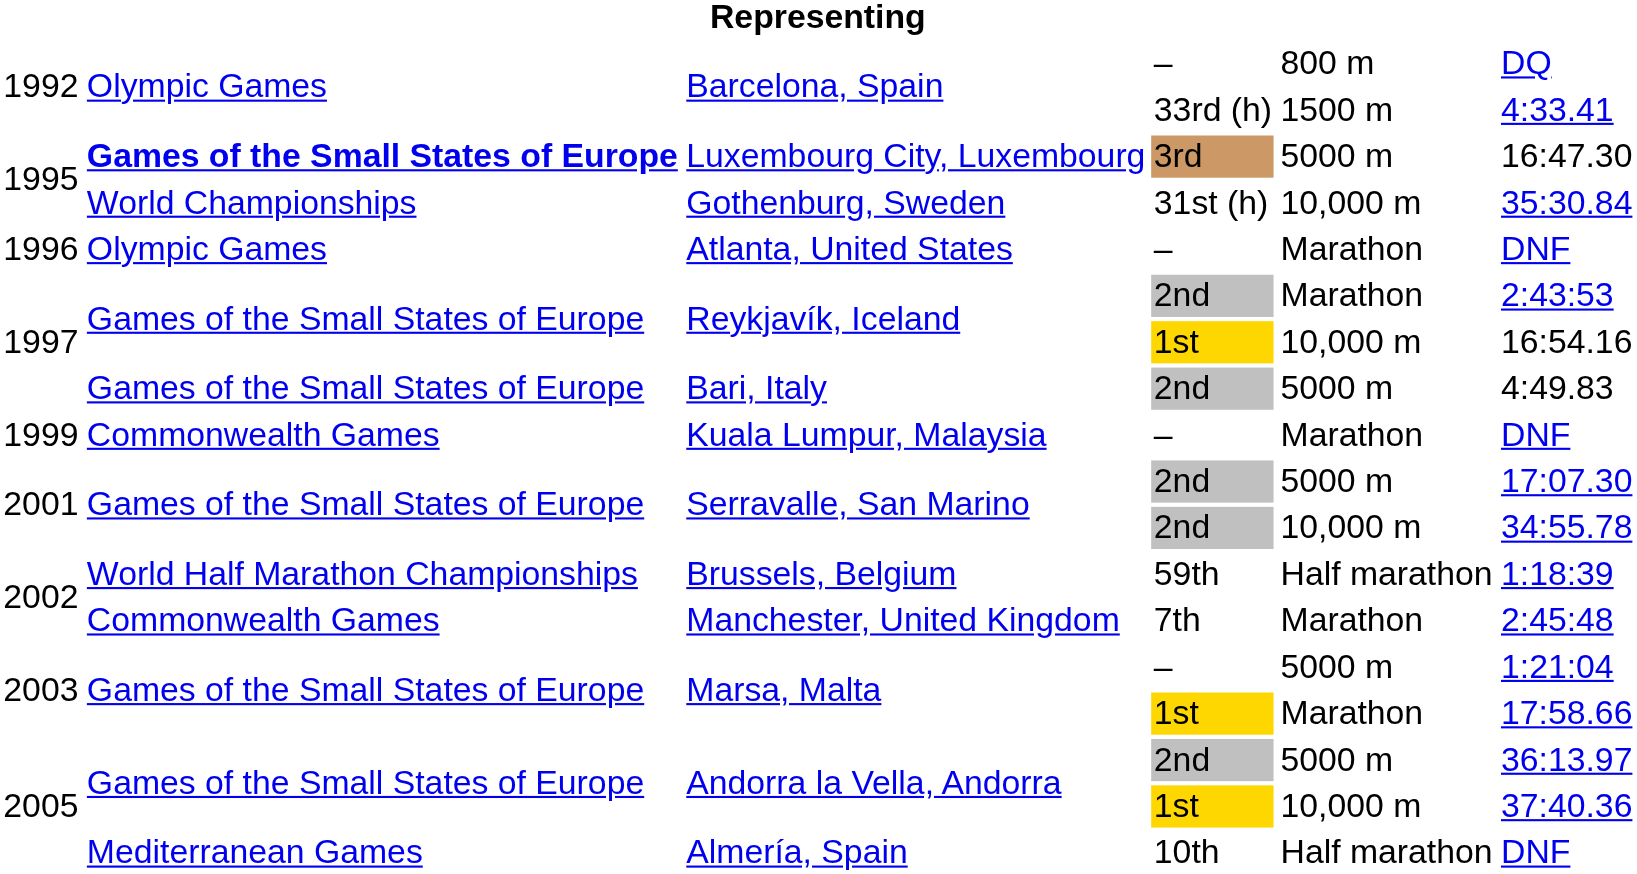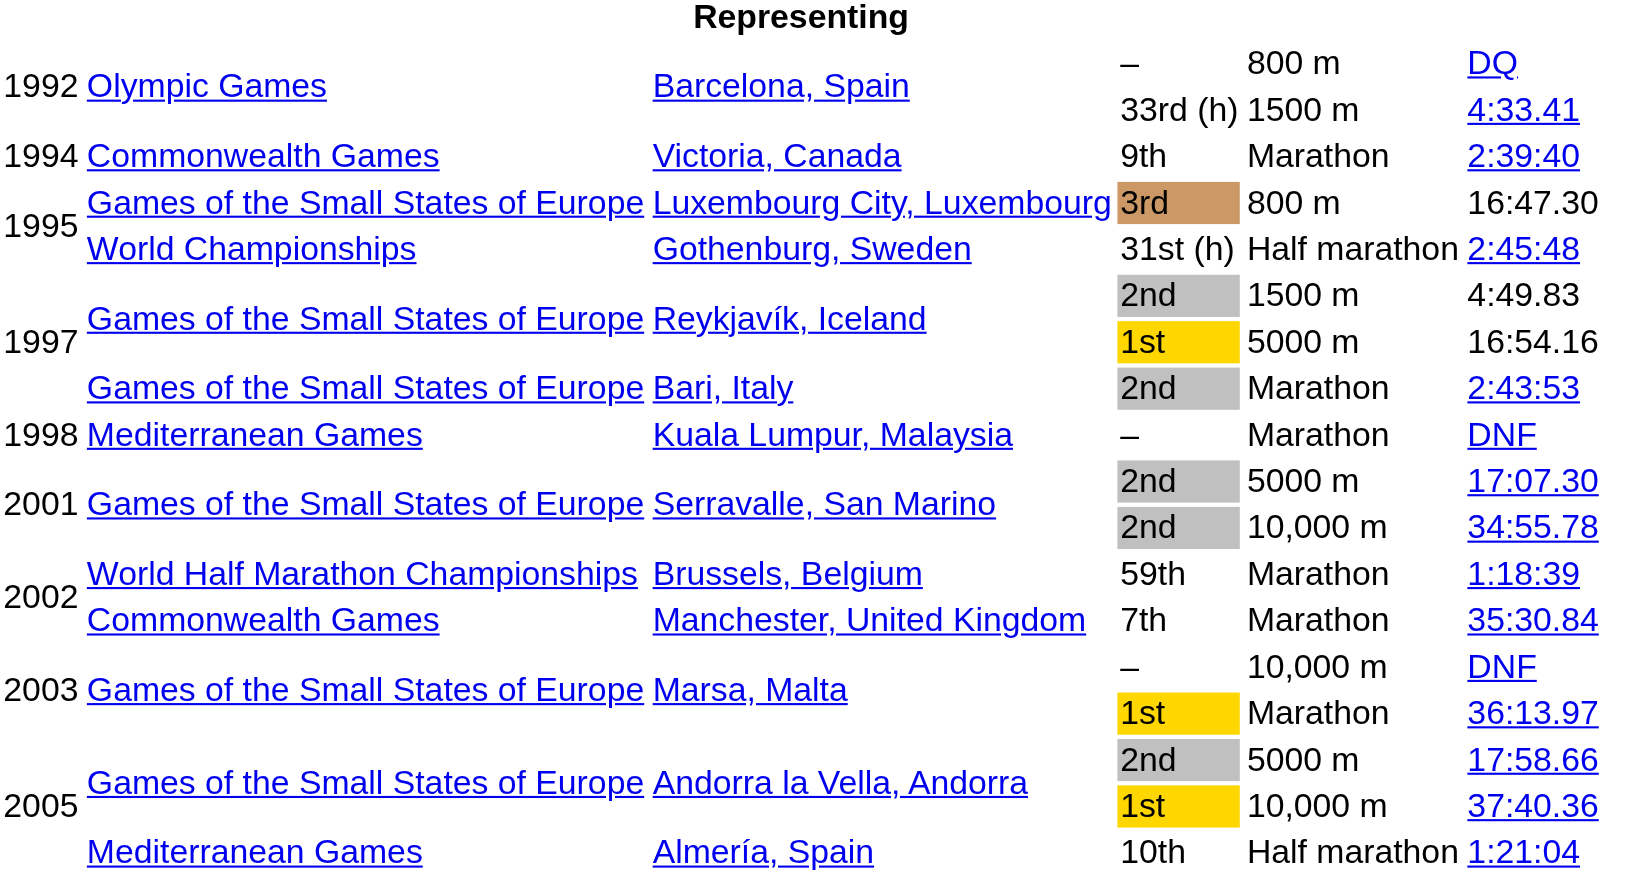+ row: 1994 | Commonwealth Games | Victoria, Canada | 9th | Marathon | 2:39:40
Luxembourg City, Luxembourg | column 2: bold -> normal
Luxembourg City, Luxembourg | column 5: 5000 m -> 800 m
Gothenburg, Sweden | column 5: 10,000 m -> Half marathon
Gothenburg, Sweden | column 6: 35:30.84 -> 2:45:48
- row: 1996 | Olympic Games | Atlanta, United States | – | Marathon | DNF
Reykjavík, Iceland / 2nd | column 5: Marathon -> 1500 m
Reykjavík, Iceland / 2nd | column 6: 2:43:53 -> 4:49.83
Reykjavík, Iceland / 1st | column 5: 10,000 m -> 5000 m
Bari, Italy | column 5: 5000 m -> Marathon
Bari, Italy | column 6: 4:49.83 -> 2:43:53
Kuala Lumpur, Malaysia | column 1: 1999 -> 1998
Kuala Lumpur, Malaysia | column 2: Commonwealth Games -> Mediterranean Games
Brussels, Belgium | column 5: Half marathon -> Marathon
Manchester, United Kingdom | column 6: 2:45:48 -> 35:30.84
Marsa, Malta / – | column 5: 5000 m -> 10,000 m
Marsa, Malta / – | column 6: 1:21:04 -> DNF
Marsa, Malta / 1st | column 6: 17:58.66 -> 36:13.97
Andorra la Vella, Andorra / 2nd | column 6: 36:13.97 -> 17:58.66
Almería, Spain | column 6: DNF -> 1:21:04
